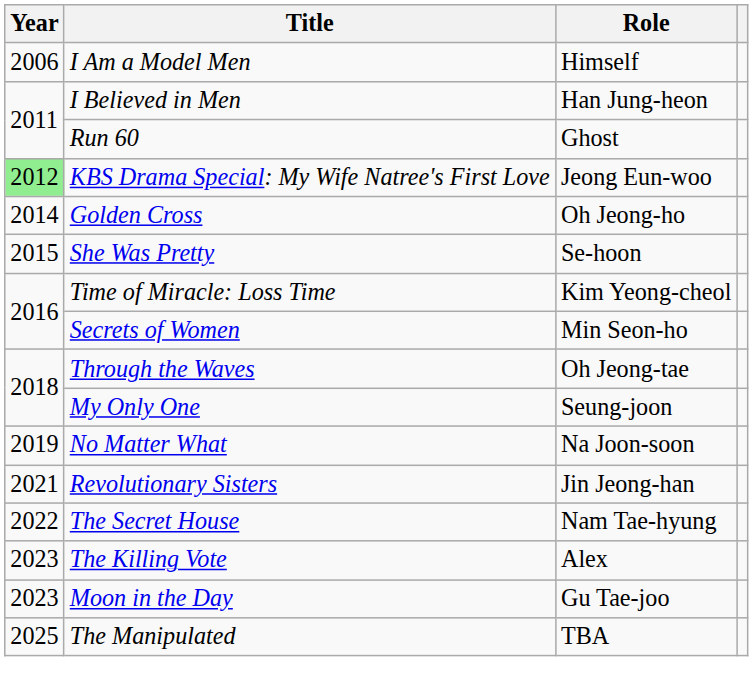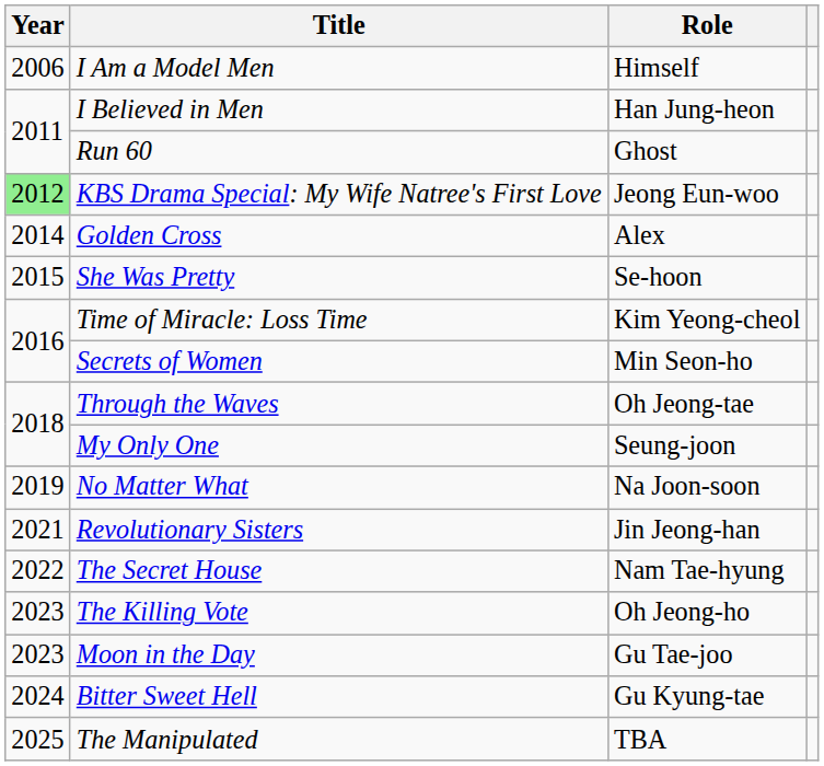Golden Cross | Role: Oh Jeong-ho -> Alex
The Killing Vote | Role: Alex -> Oh Jeong-ho
+ row: 2024 | Bitter Sweet Hell | Gu Kyung-tae
